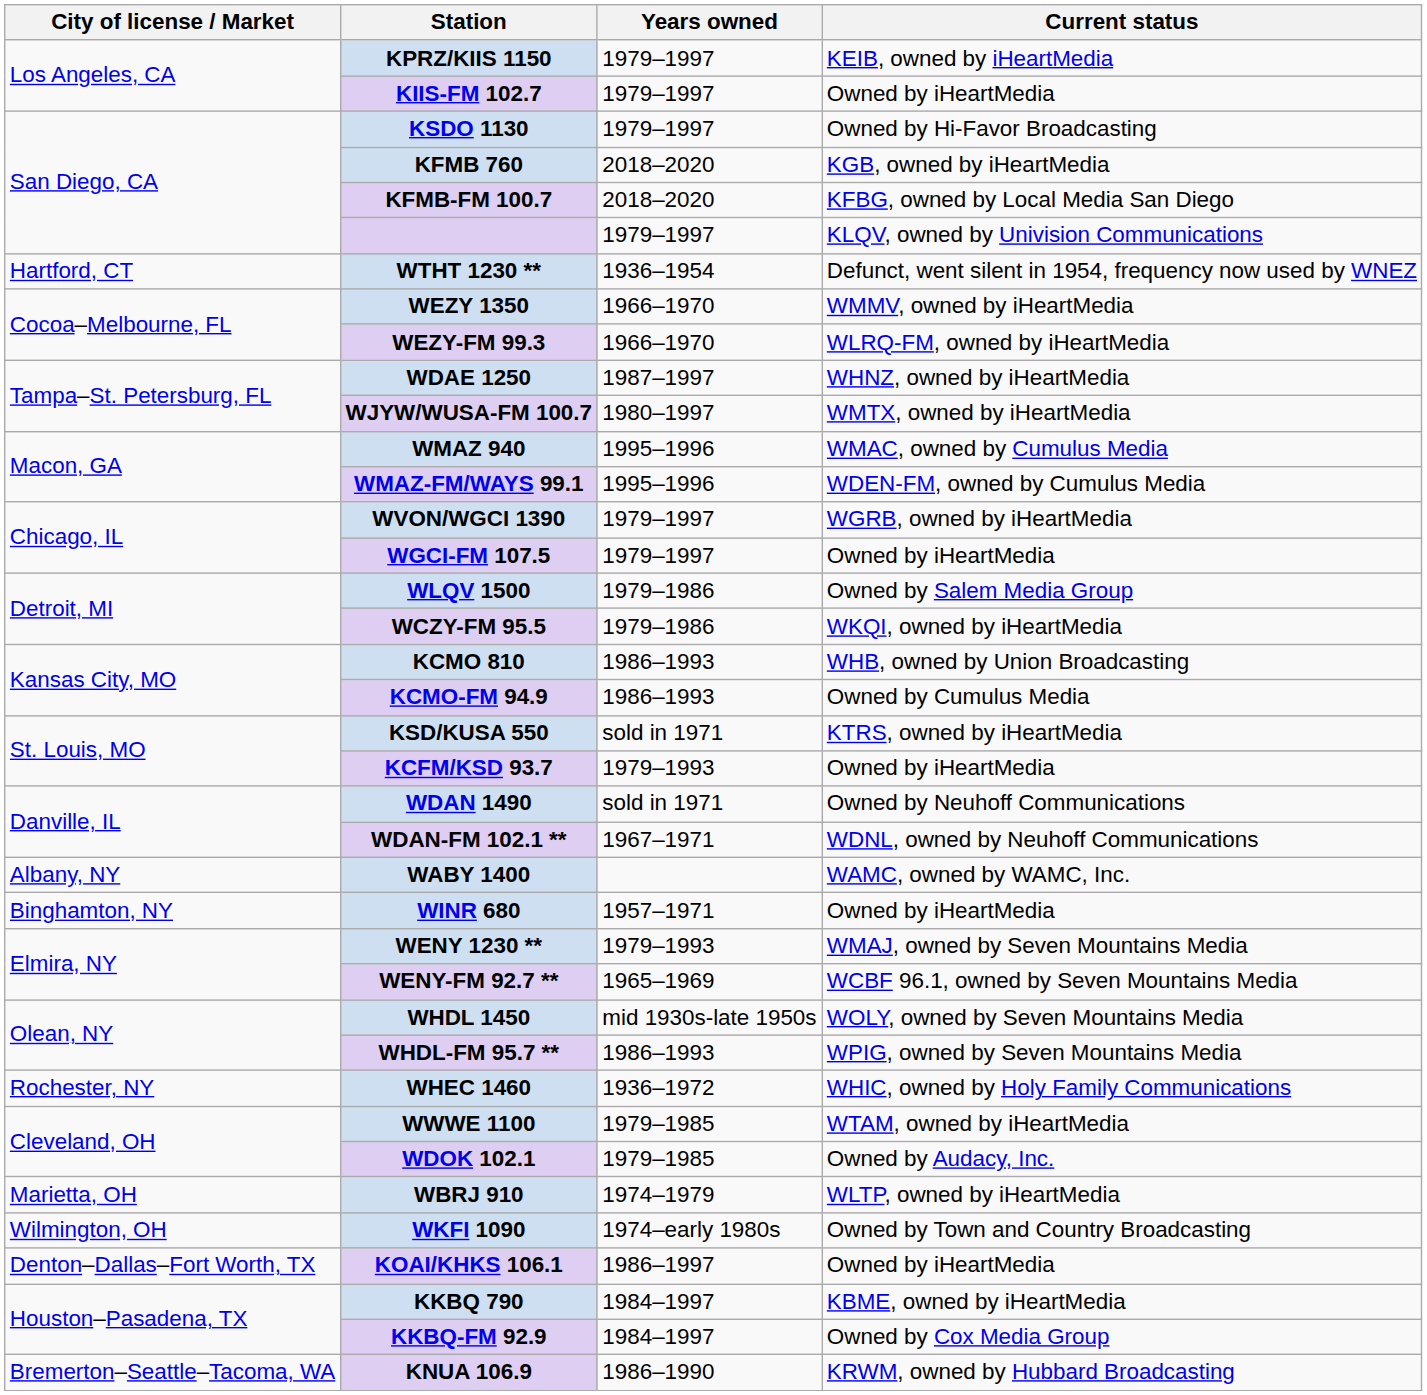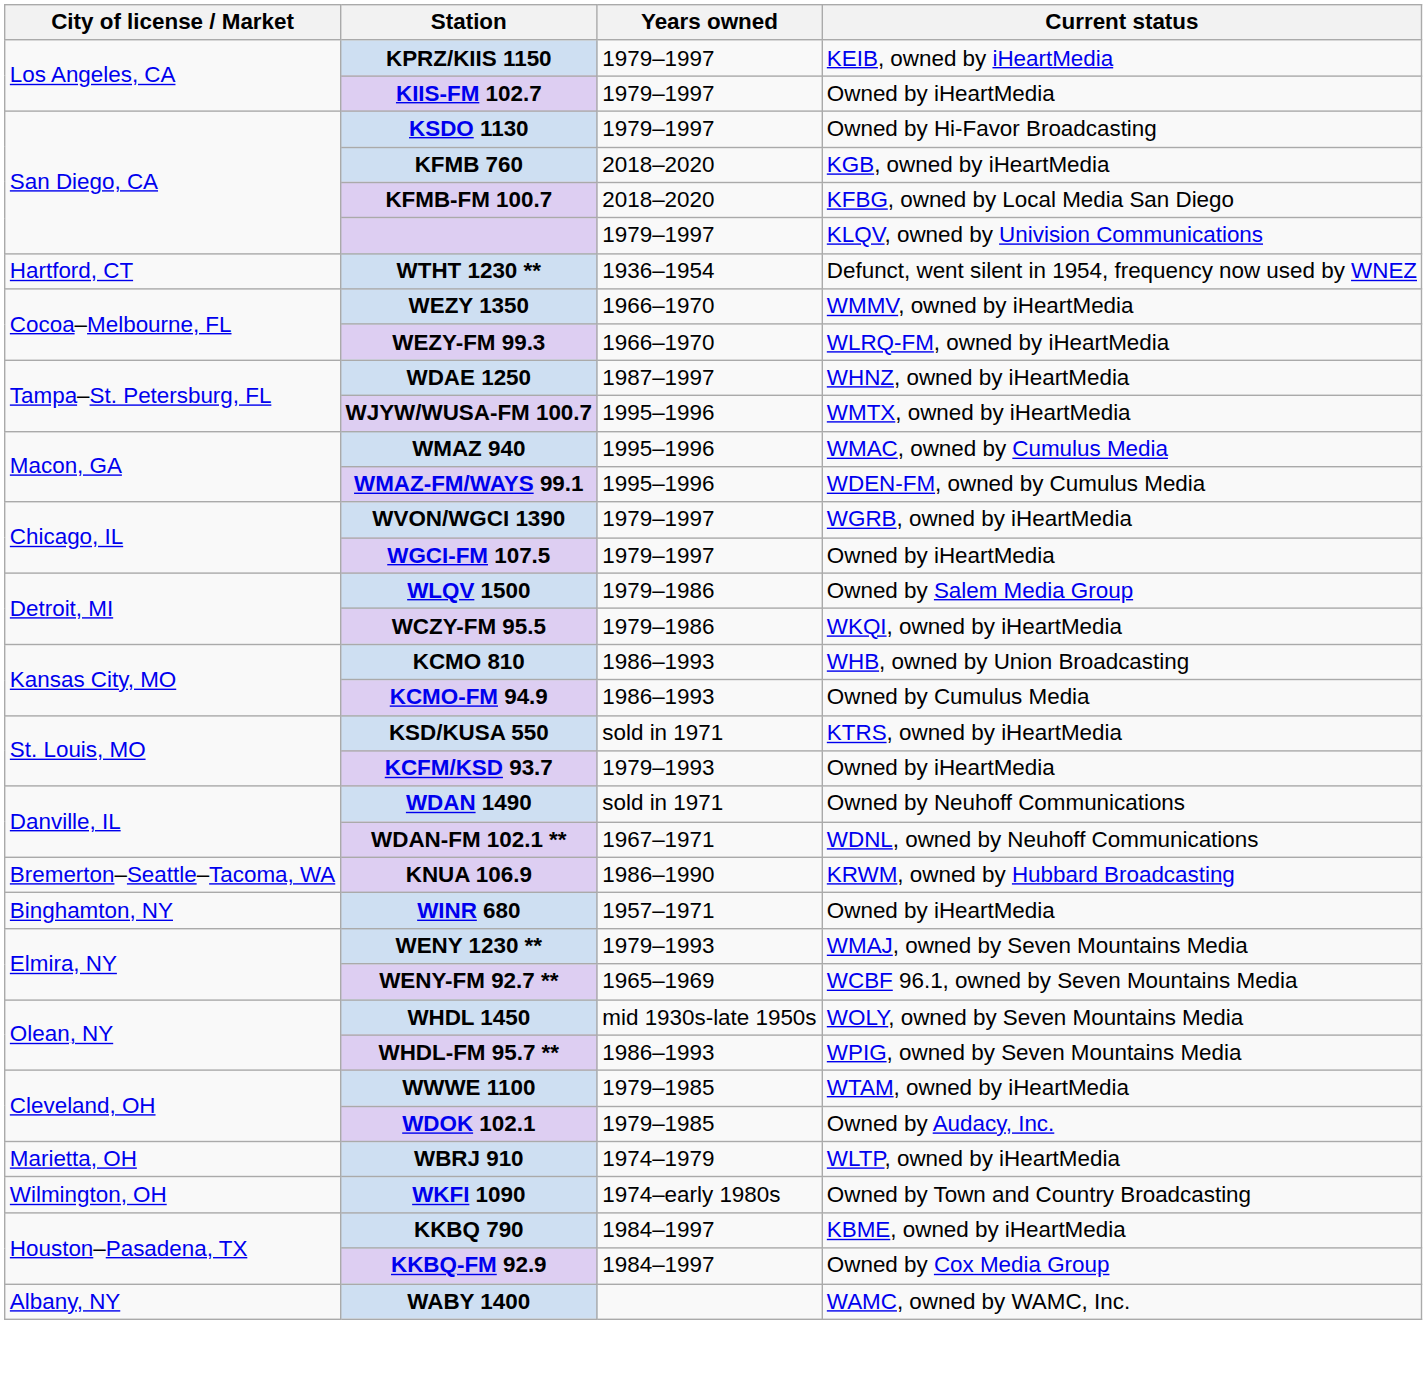WJYW/WUSA-FM 100.7 | Years owned: 1980–1997 -> 1995–1996
rows swapped: WABY 1400 <-> KNUA 106.9
- row: Rochester, NY | WHEC 1460 | 1936–1972 | WHIC, owned by Holy Family Communications
- row: Denton–Dallas–Fort Worth, TX | KOAI/KHKS 106.1 | 1986–1997 | Owned by iHeartMedia
